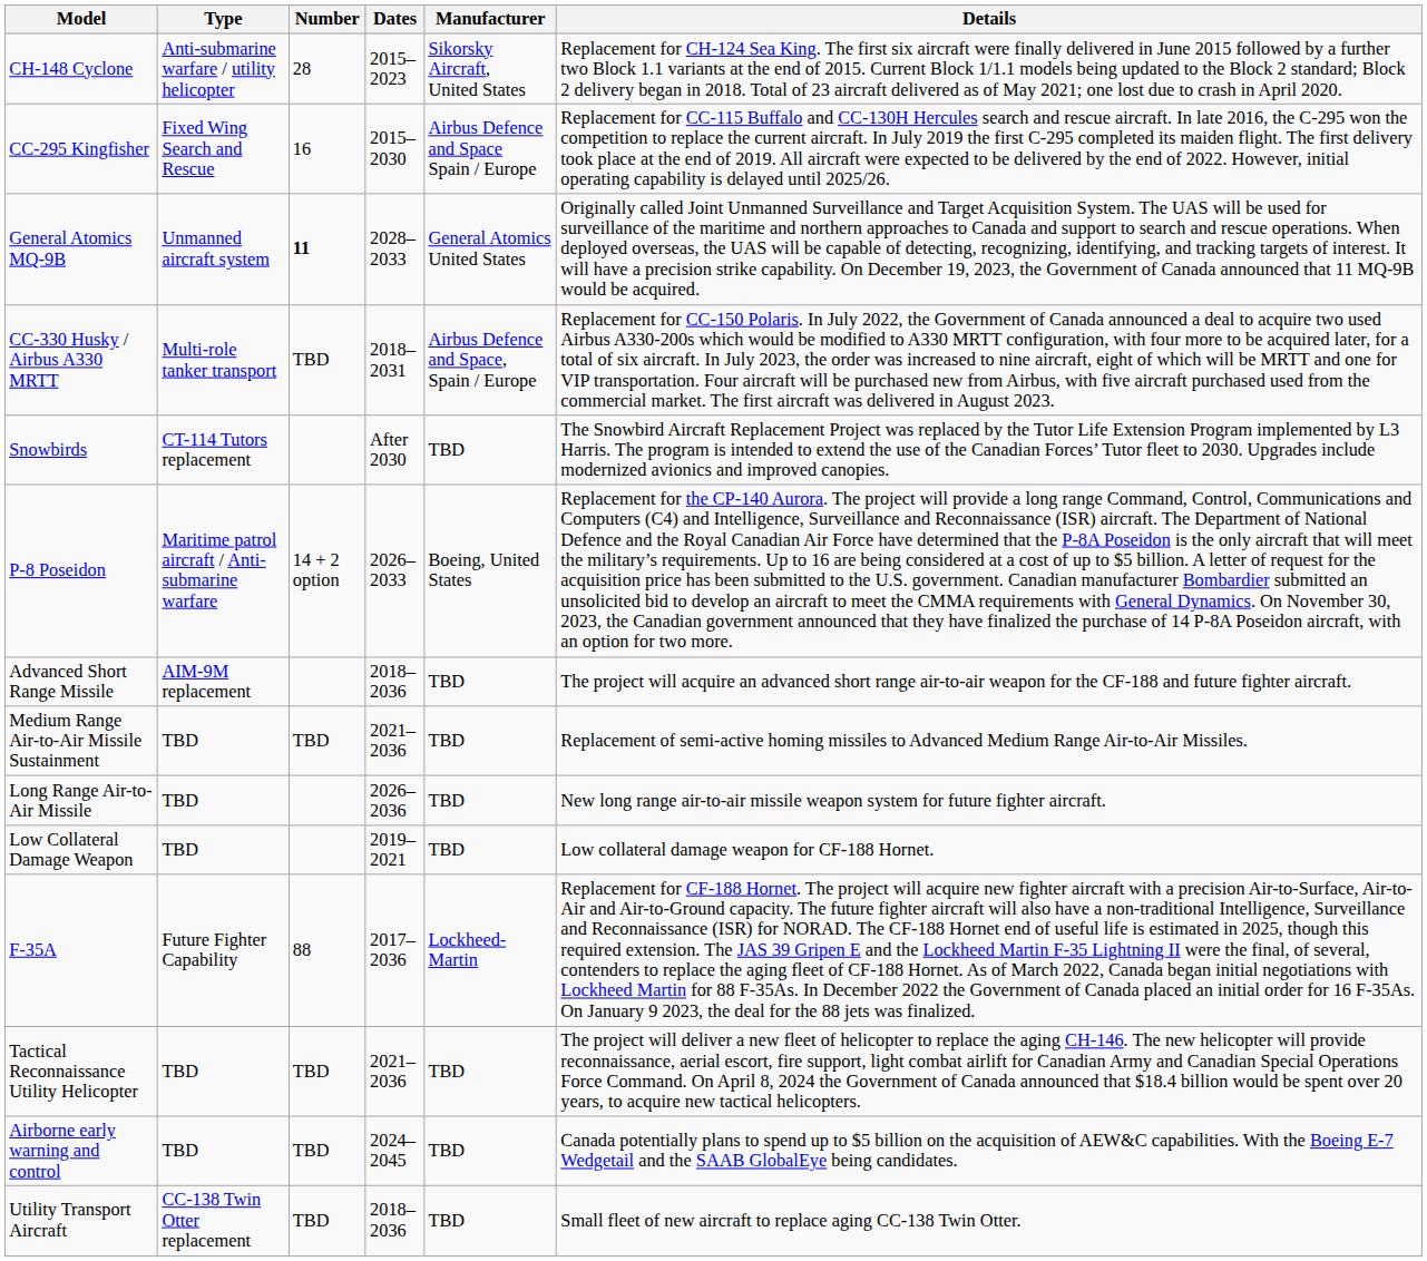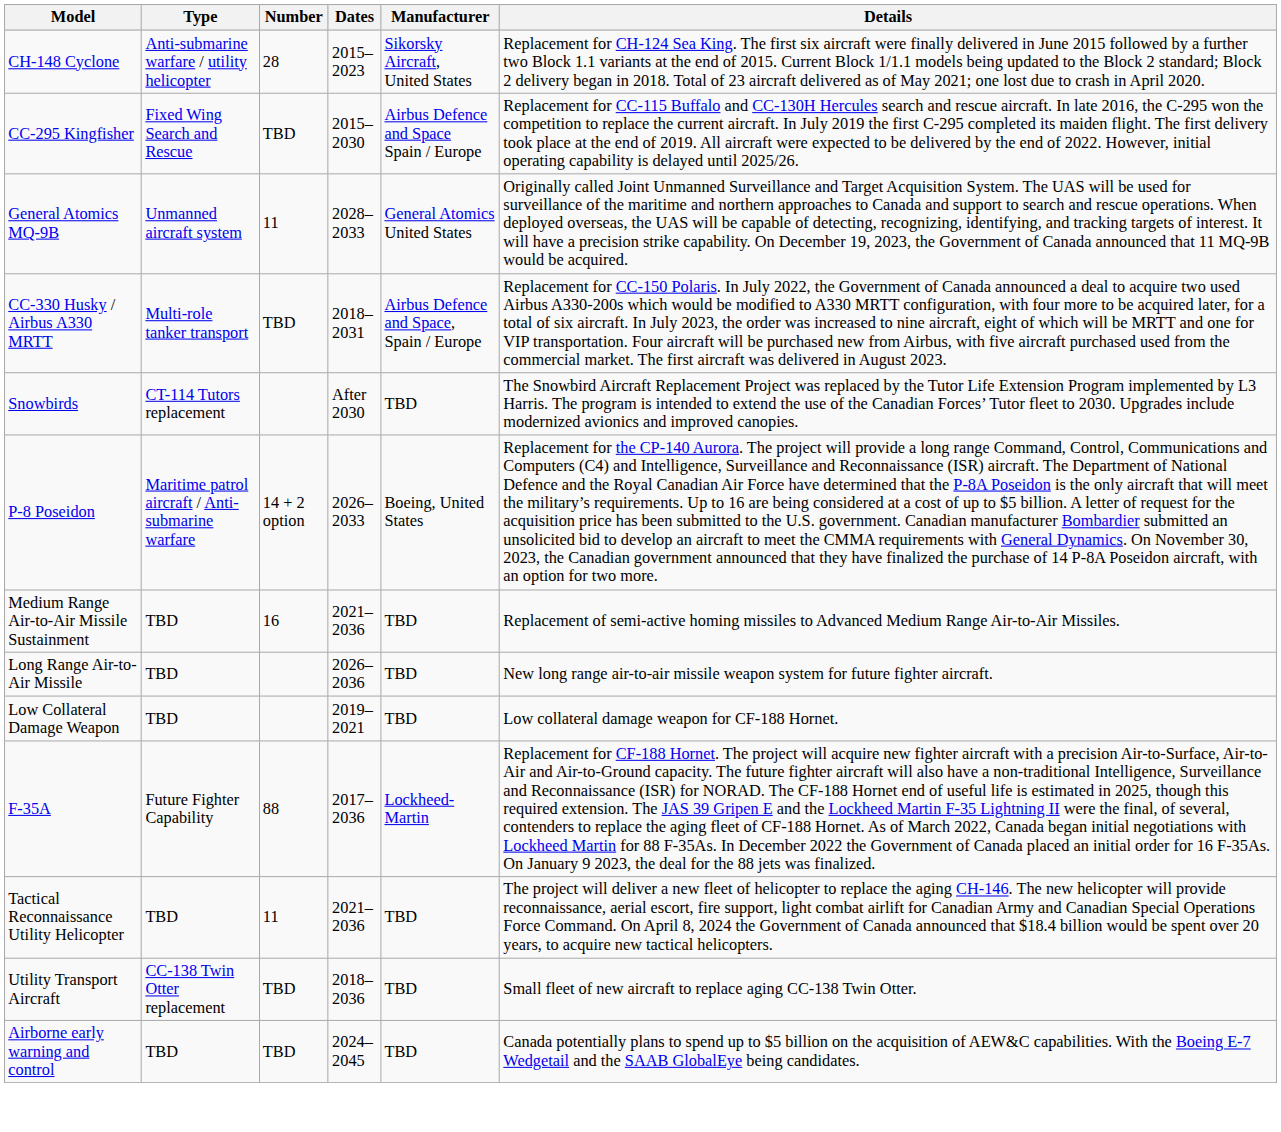CC-295 Kingfisher | Number: 16 -> TBD
General Atomics MQ-9B | Number: bold -> normal
- row: Advanced Short Range Missile | AIM-9M replacement | 2018–2036 | TBD | The project will acquire an advanced short range air-to-air weapon for the CF-188 and future fighter aircraft.
Medium Range Air-to-Air Missile Sustainment | Number: TBD -> 16
Tactical Reconnaissance Utility Helicopter | Number: TBD -> 11
rows swapped: Utility Transport Aircraft <-> Airborne early warning and control
